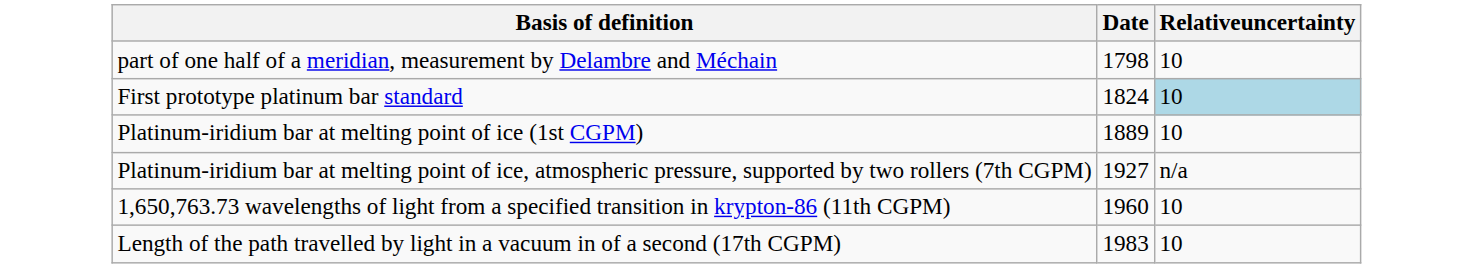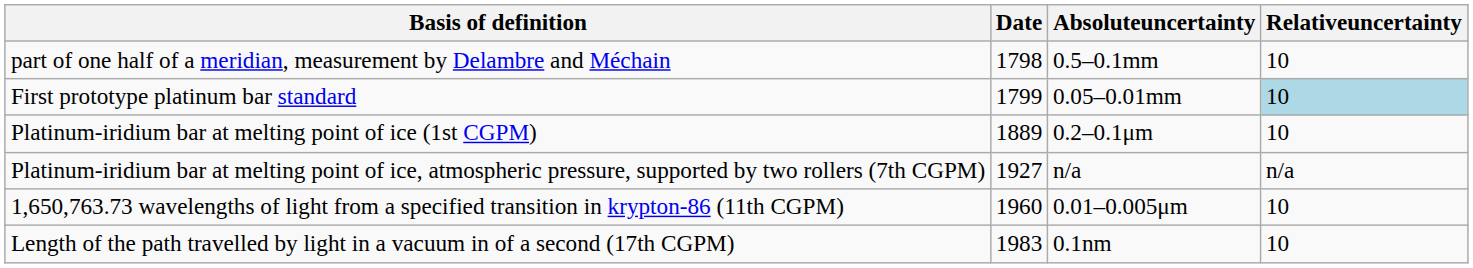+ column: Absoluteuncertainty | 0.5–0.1mm | 0.05–0.01mm | 0.2–0.1μm | n/a | 0.01–0.005μm | 0.1nm
First prototype platinum bar standard | Date: 1824 -> 1799
